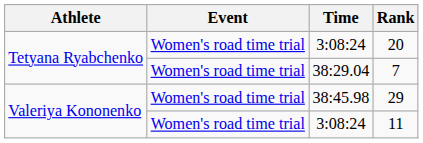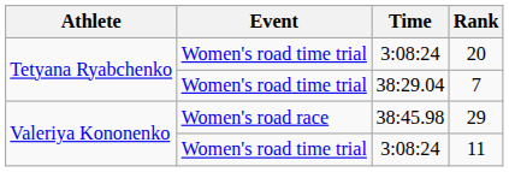29 | Event: Women's road time trial -> Women's road race
